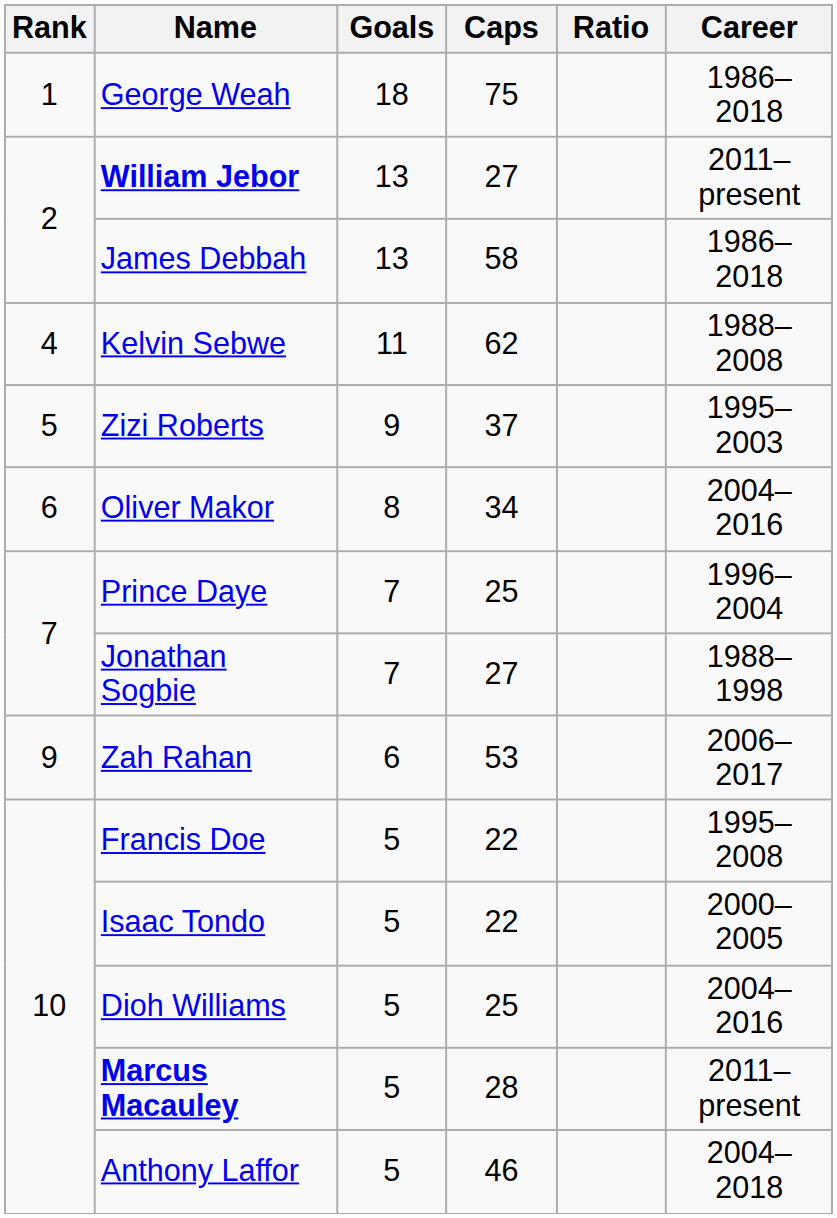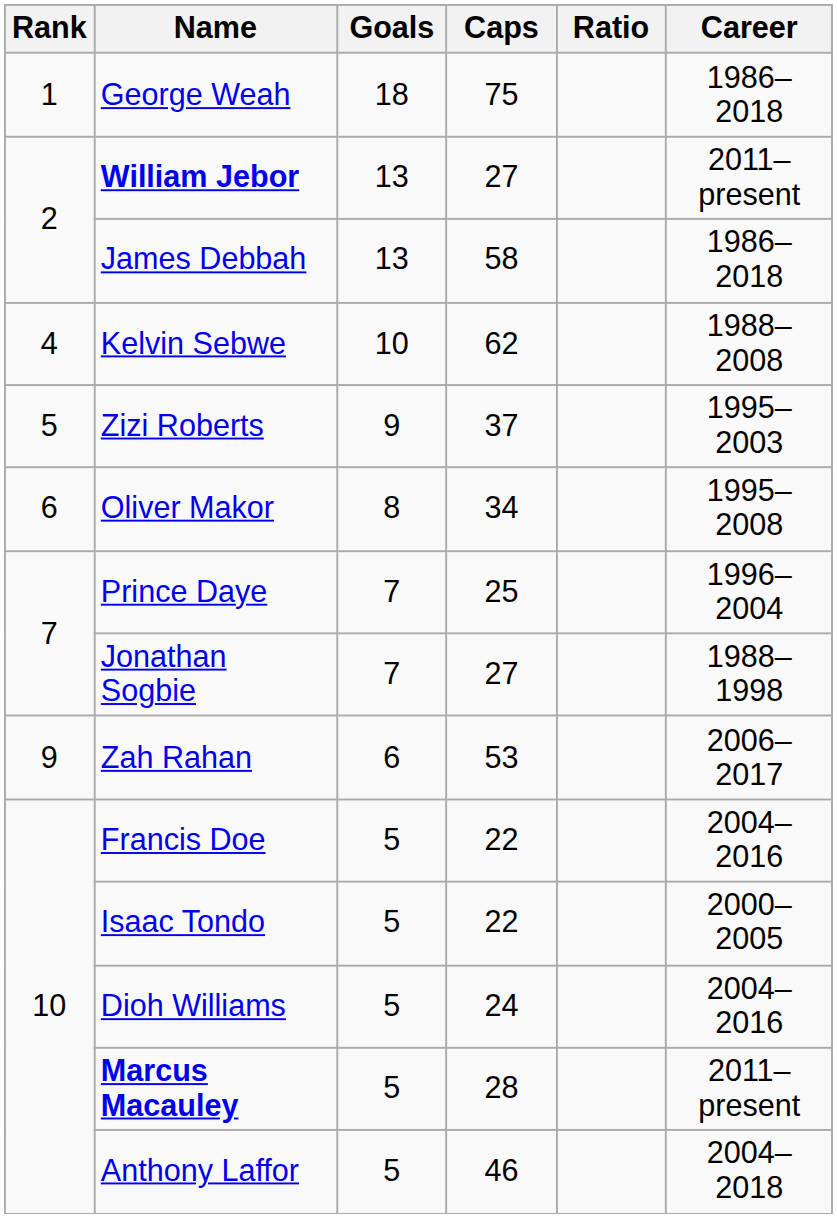Kelvin Sebwe | Goals: 11 -> 10
Oliver Makor | Career: 2004–2016 -> 1995–2008
Francis Doe | Career: 1995–2008 -> 2004–2016
Dioh Williams | Caps: 25 -> 24
